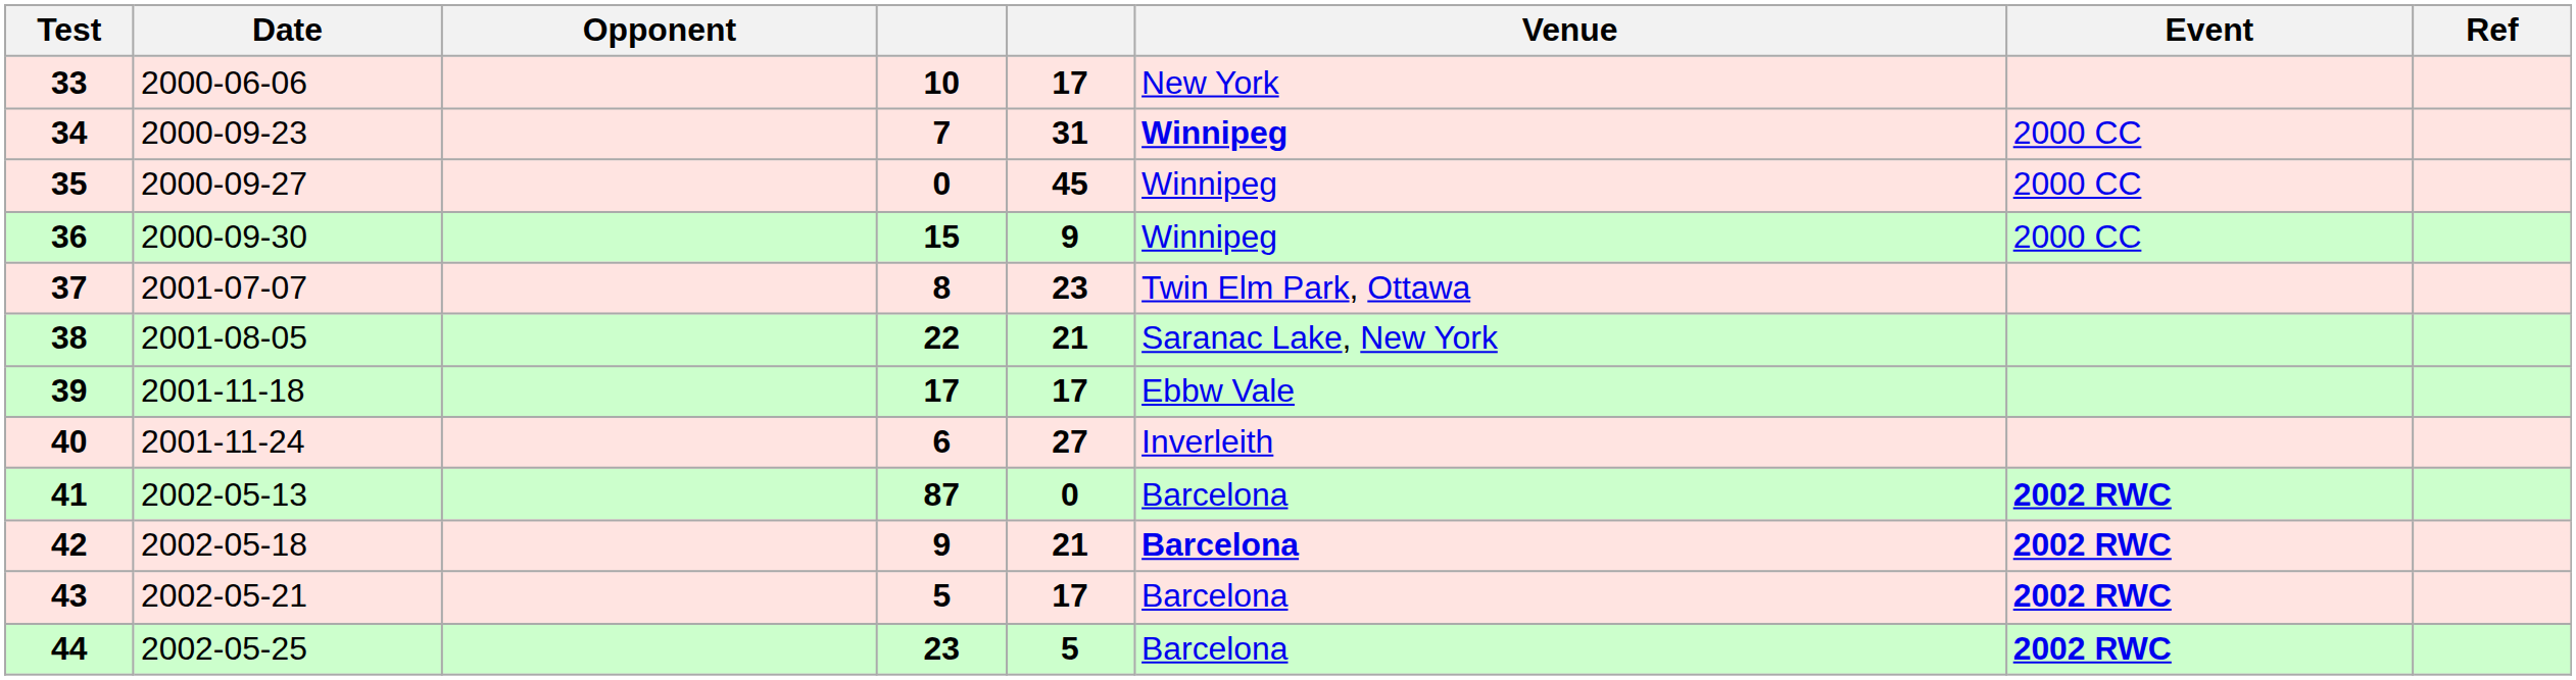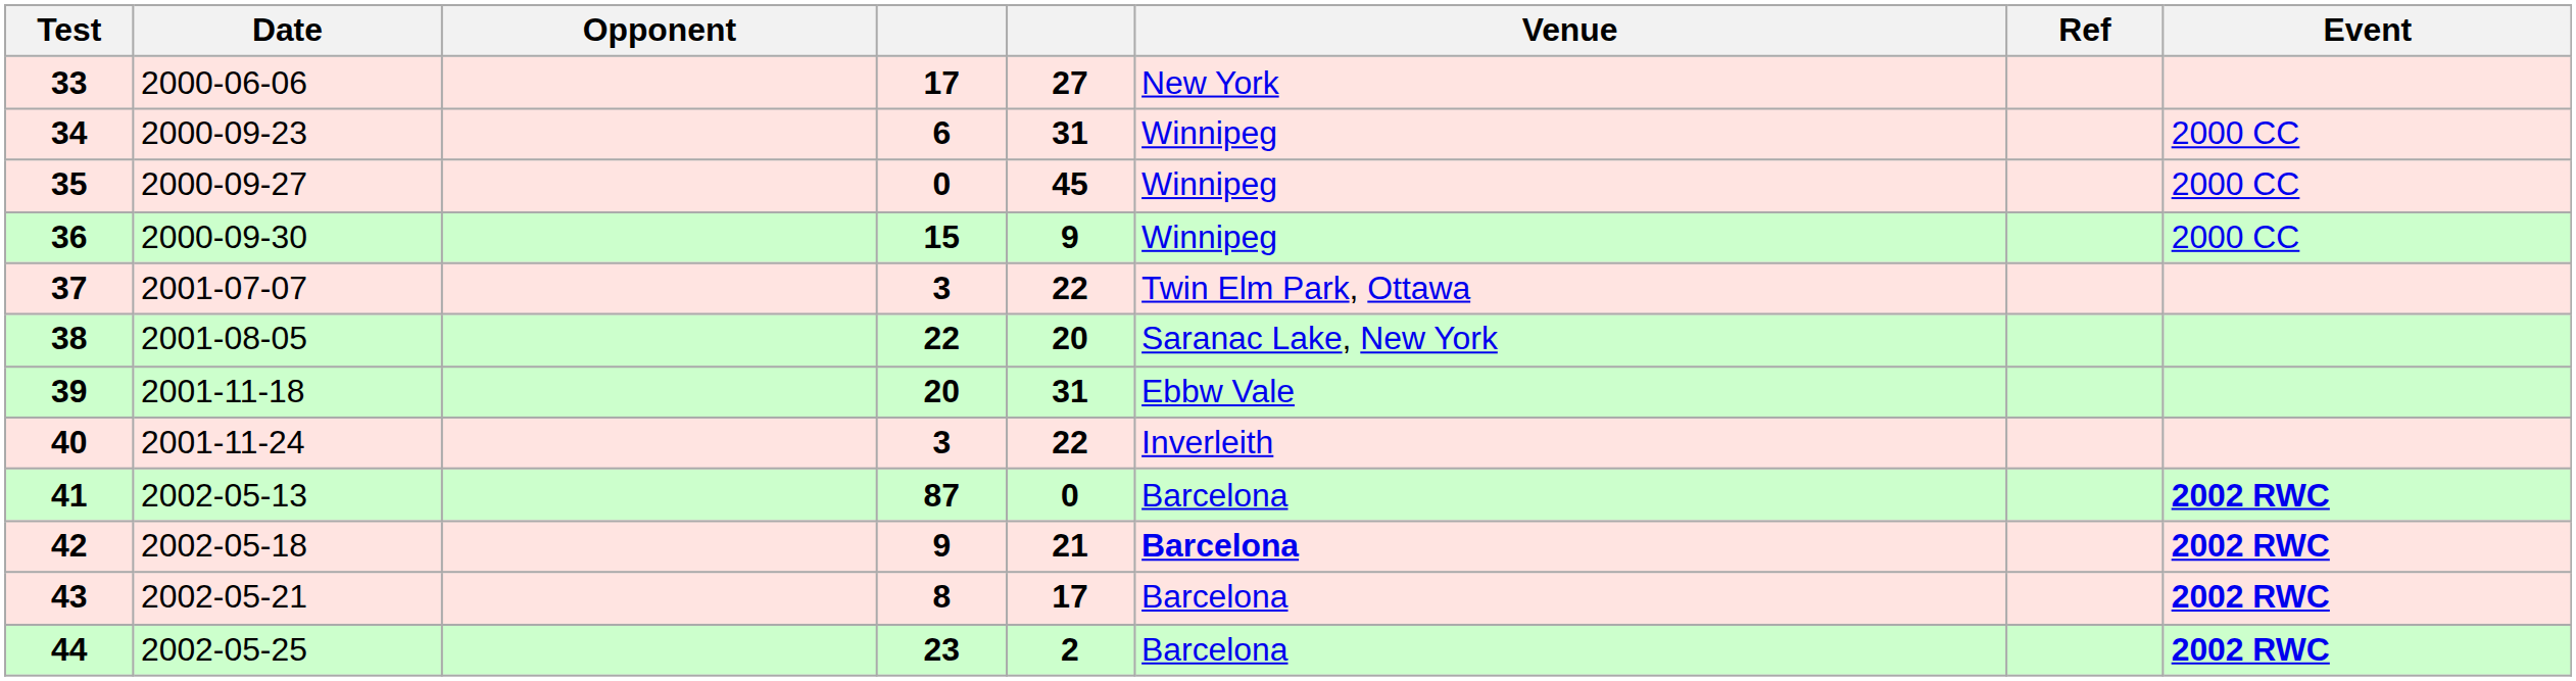columns swapped: Event <-> Ref
33 | column 4: 10 -> 17
33 | column 5: 17 -> 27
34 | column 4: 7 -> 6
34 | Venue: bold -> normal
37 | column 4: 8 -> 3
37 | column 5: 23 -> 22
38 | column 5: 21 -> 20
39 | column 4: 17 -> 20
39 | column 5: 17 -> 31
40 | column 4: 6 -> 3
40 | column 5: 27 -> 22
43 | column 4: 5 -> 8
44 | column 5: 5 -> 2
